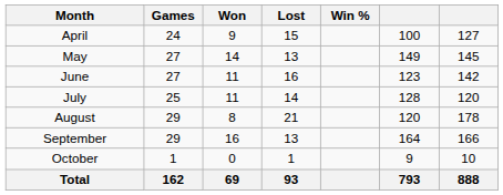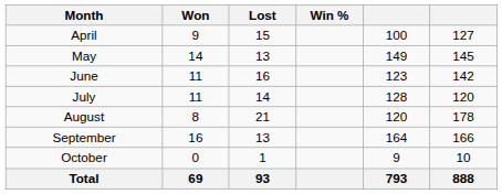- column: Games | 24 | 27 | 27 | 25 | 29 | 29 | 1 | 162
